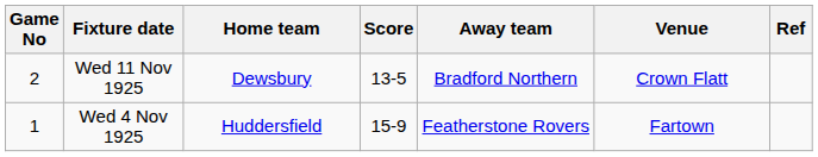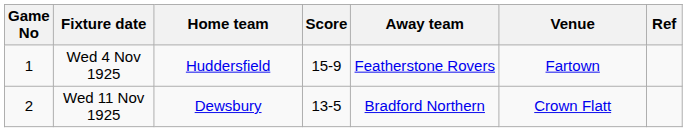rows swapped: Wed 4 Nov 1925 <-> Wed 11 Nov 1925
